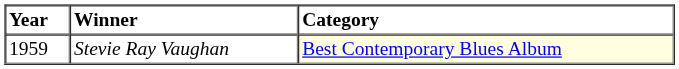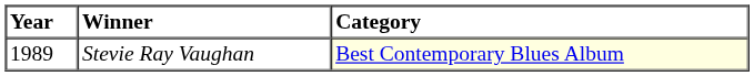Stevie Ray Vaughan | Year: 1959 -> 1989
